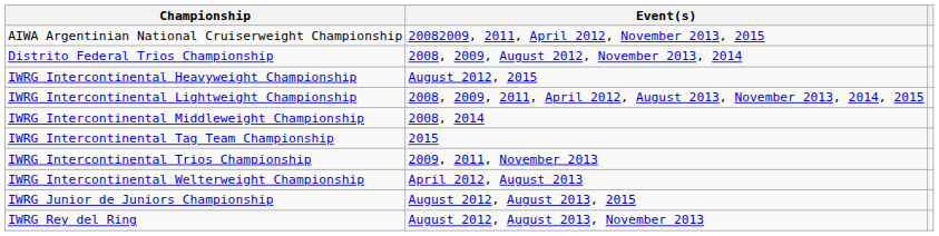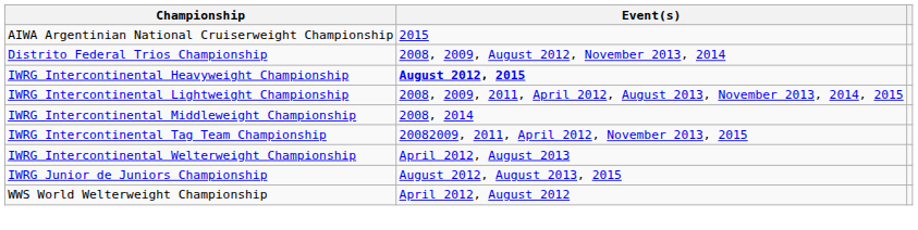AIWA Argentinian National Cruiserweight Championship | Event(s): 20082009, 2011, April 2012, November 2013, 2015 -> 2015
IWRG Intercontinental Heavyweight Championship | Event(s): normal -> bold
IWRG Intercontinental Tag Team Championship | Event(s): 2015 -> 20082009, 2011, April 2012, November 2013, 2015
- row: IWRG Intercontinental Trios Championship | 2009, 2011, November 2013
- row: IWRG Rey del Ring | August 2012, August 2013, November 2013
+ row: WWS World Welterweight Championship | April 2012, August 2012
